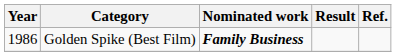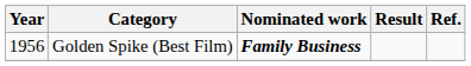Golden Spike (Best Film) | Year: 1986 -> 1956
